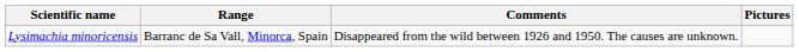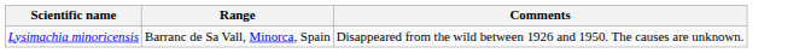- column: Pictures
